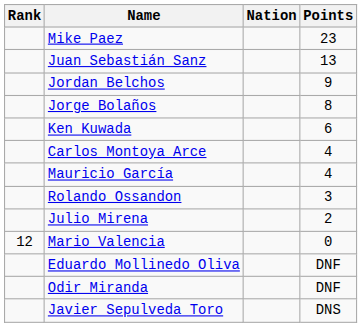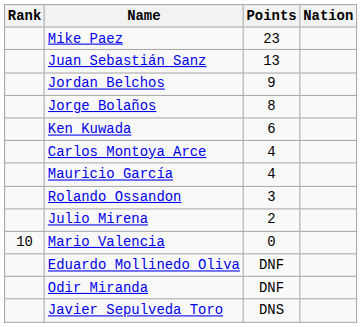columns swapped: Nation <-> Points
Mario Valencia | Rank: 12 -> 10
